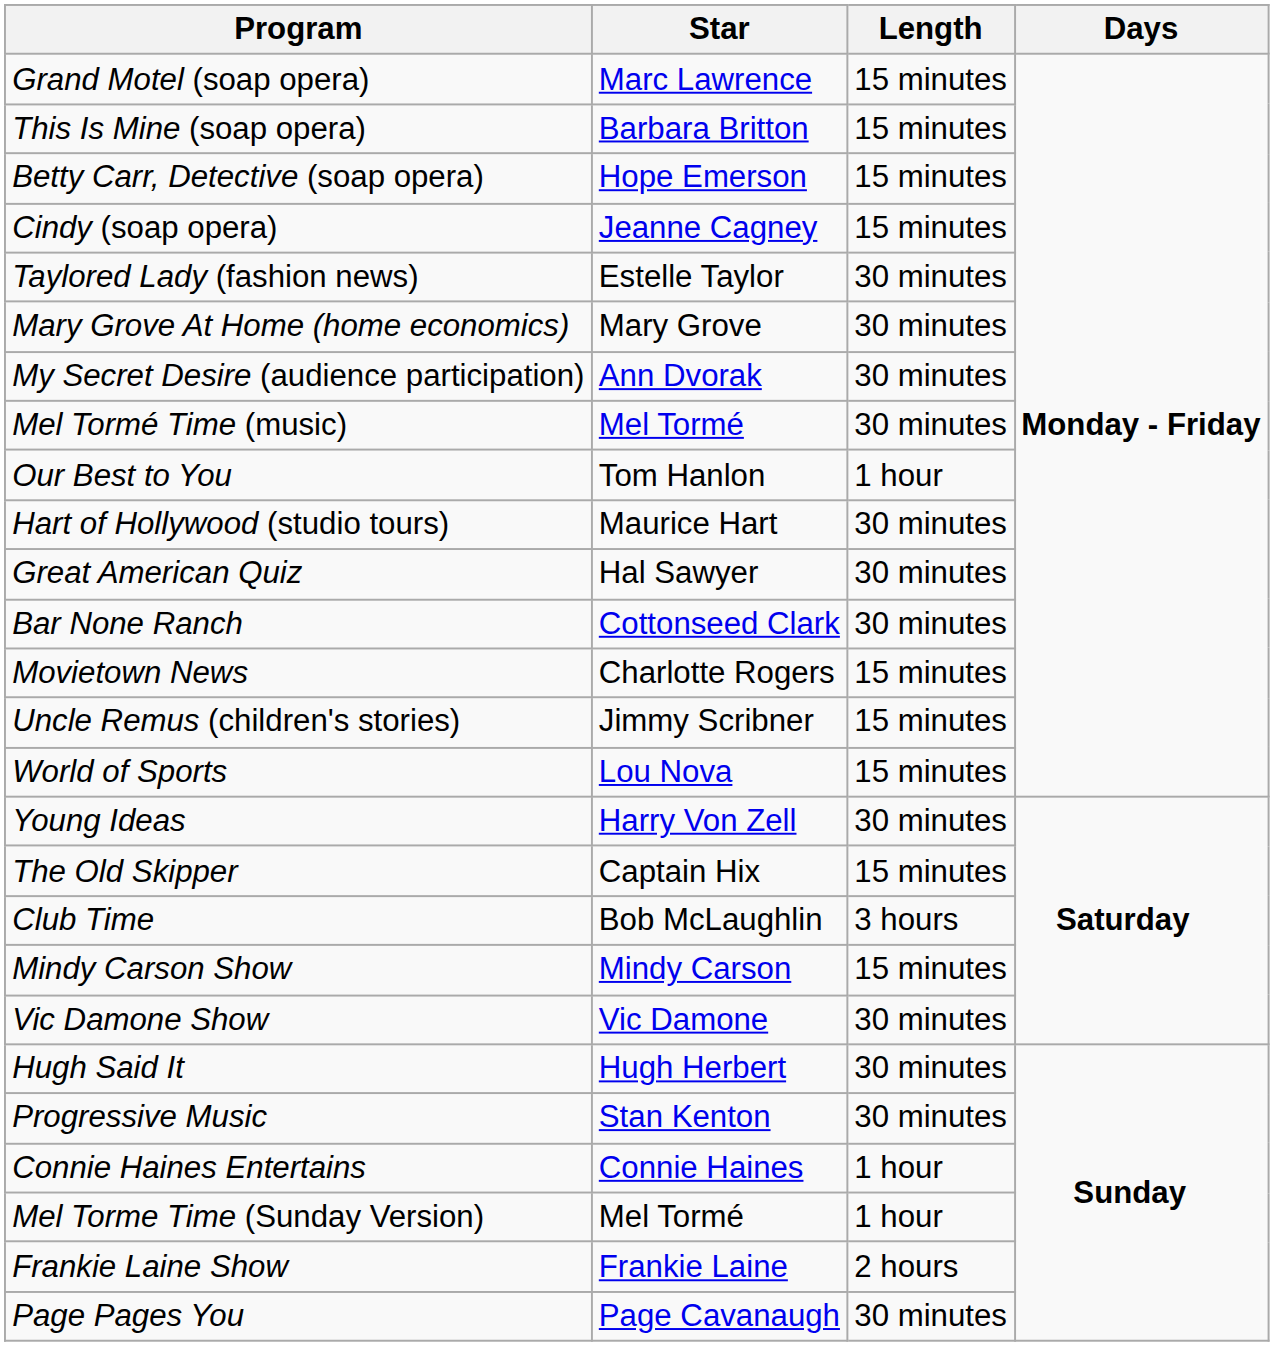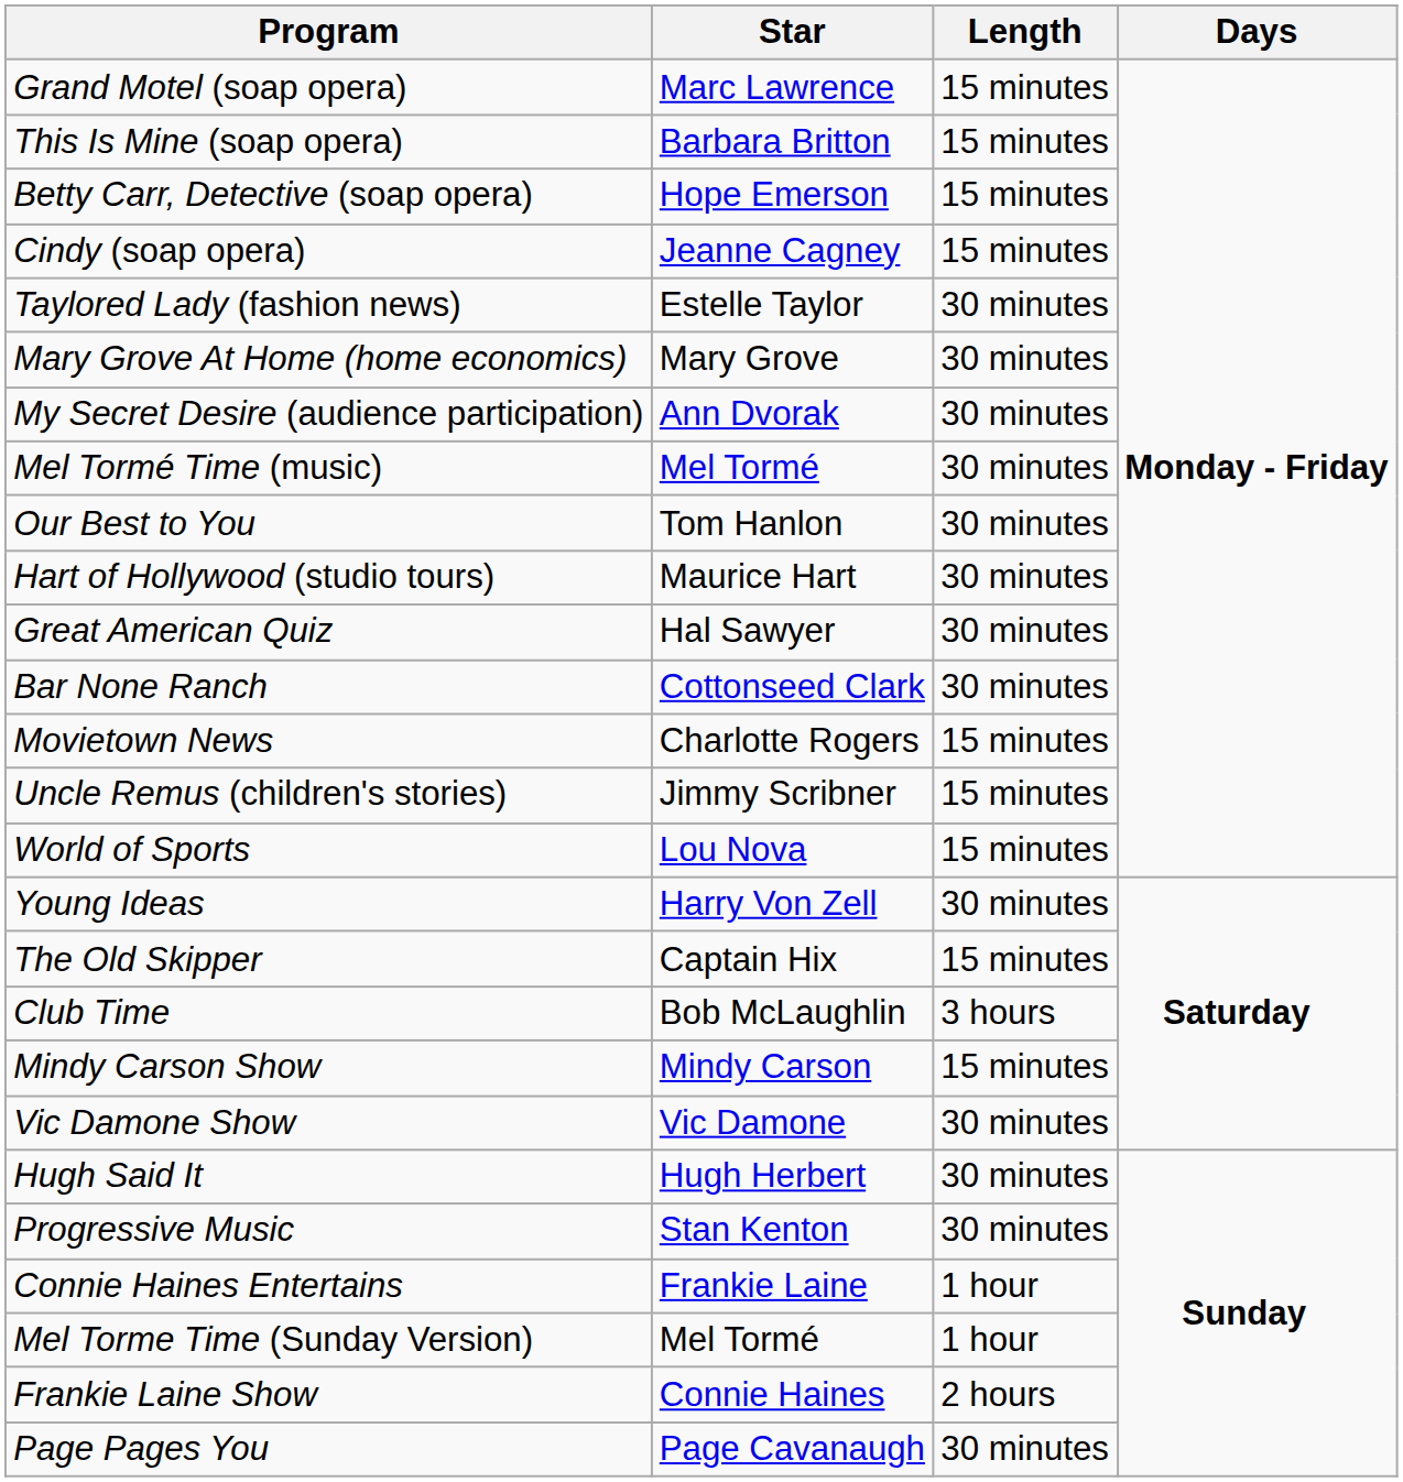Our Best to You | Length: 1 hour -> 30 minutes
Connie Haines Entertains | Star: Connie Haines -> Frankie Laine
Frankie Laine Show | Star: Frankie Laine -> Connie Haines
